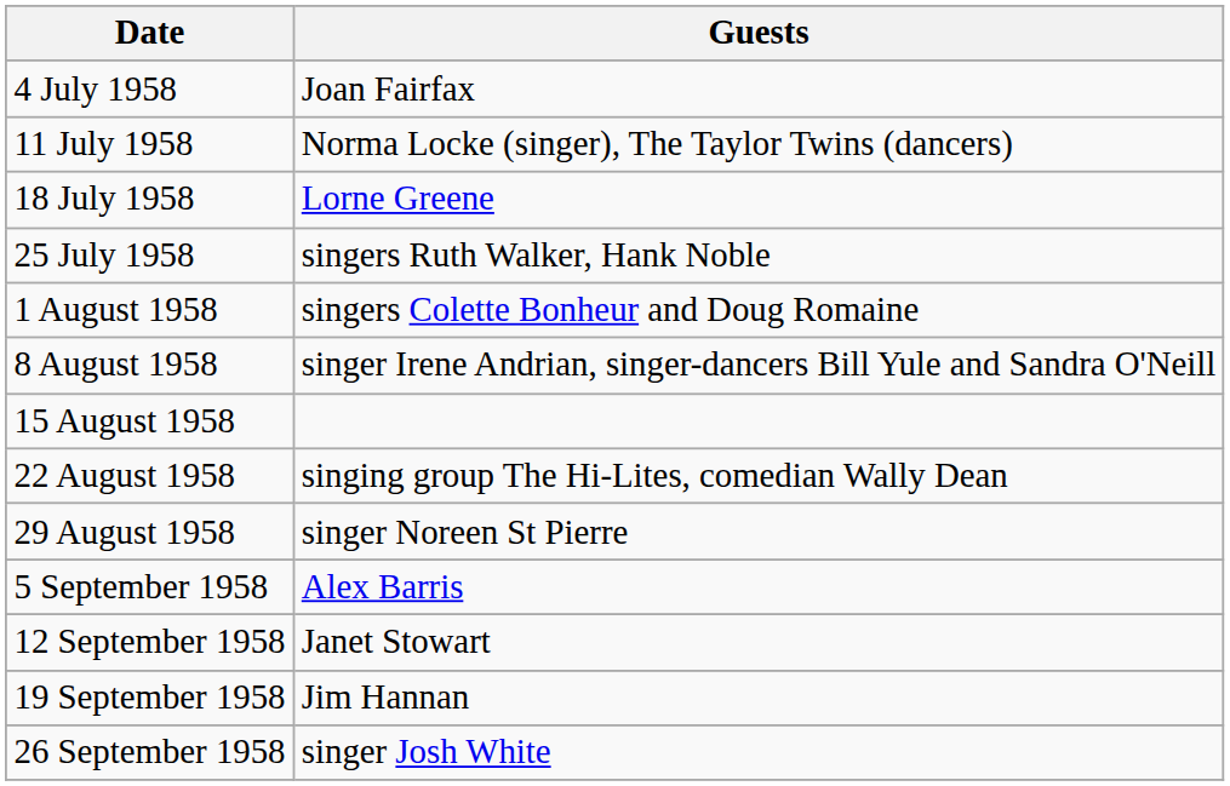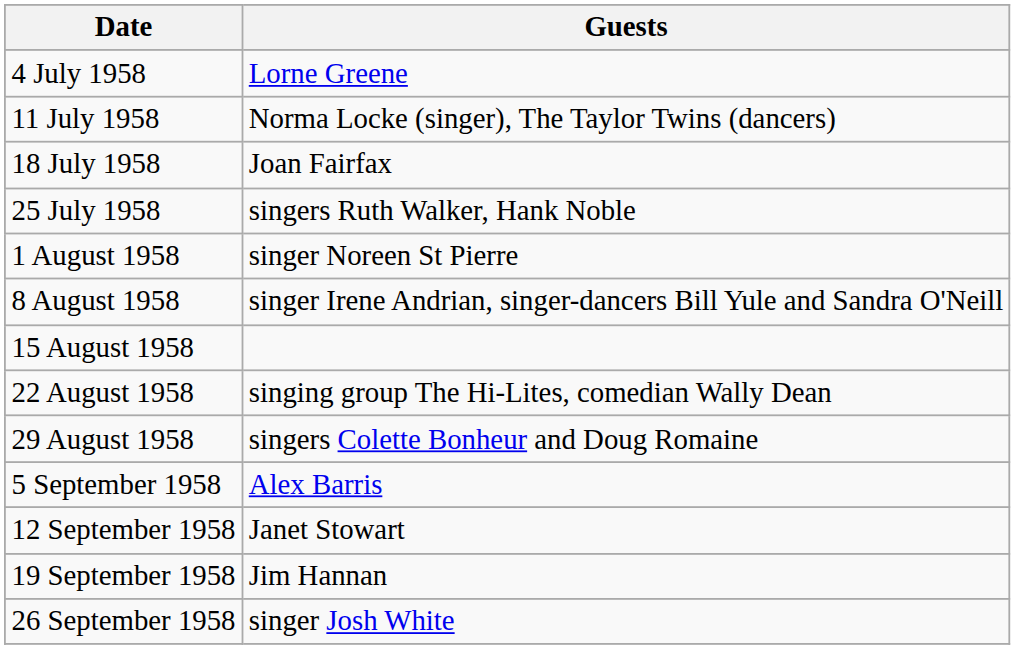4 July 1958 | Guests: Joan Fairfax -> Lorne Greene
18 July 1958 | Guests: Lorne Greene -> Joan Fairfax
1 August 1958 | Guests: singers Colette Bonheur and Doug Romaine -> singer Noreen St Pierre
29 August 1958 | Guests: singer Noreen St Pierre -> singers Colette Bonheur and Doug Romaine
